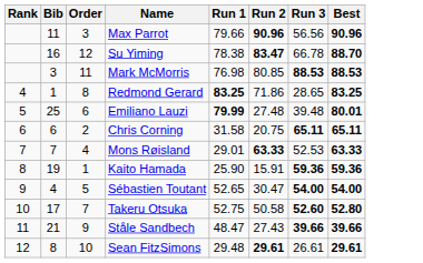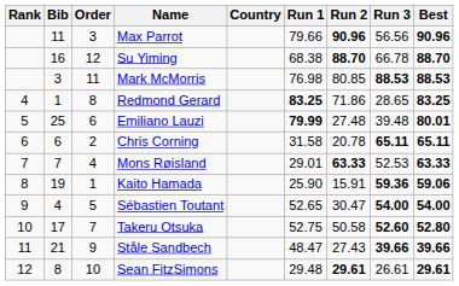+ column: Country
Su Yiming | Run 1: 78.38 -> 68.38
Su Yiming | Run 2: 83.47 -> 88.70
Chris Corning | Run 2: 20.75 -> 20.78
Kaito Hamada | Best: 59.36 -> 59.06
